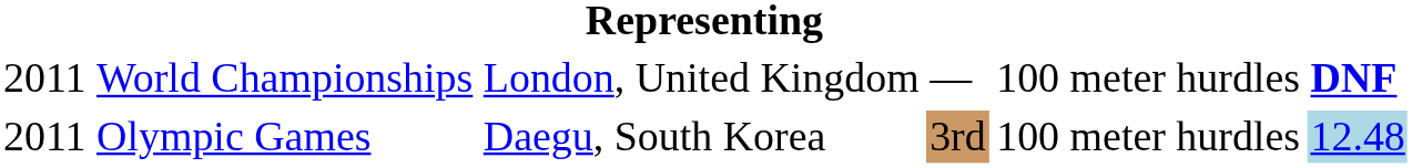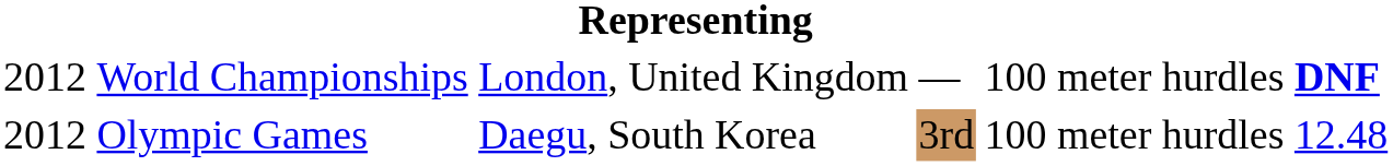World Championships | column 1: 2011 -> 2012
Olympic Games | column 1: 2011 -> 2012
Olympic Games | column 6: lightblue background -> no background
